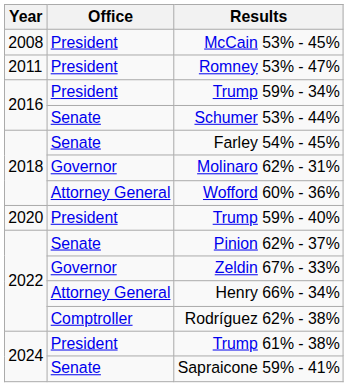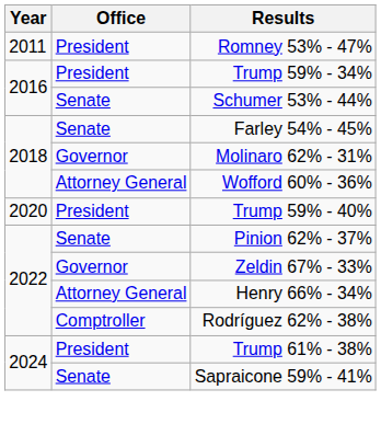- row: 2008 | President | McCain 53% - 45%
